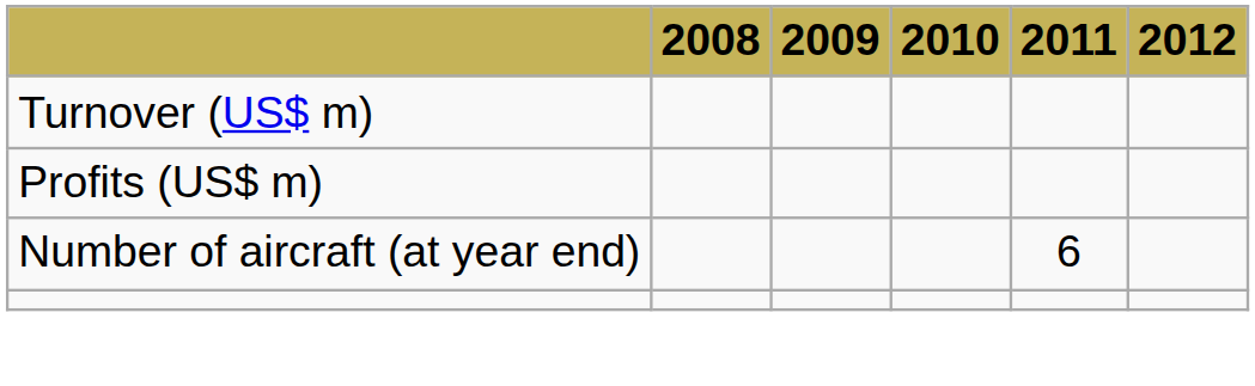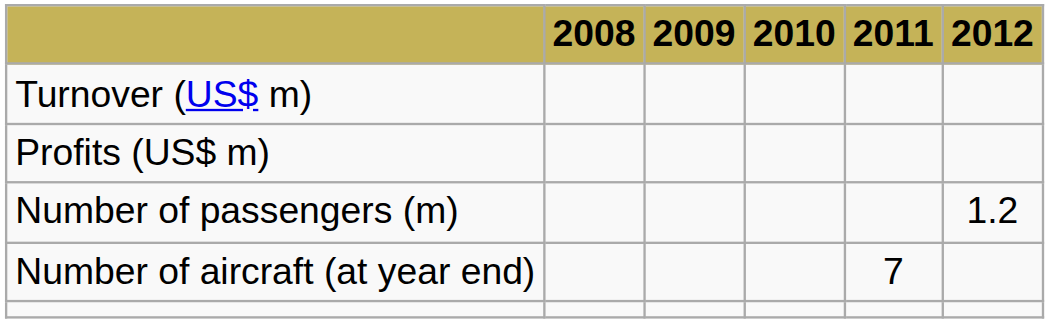+ row: Number of passengers (m) | 1.2
Number of aircraft (at year end) | 2011: 6 -> 7
